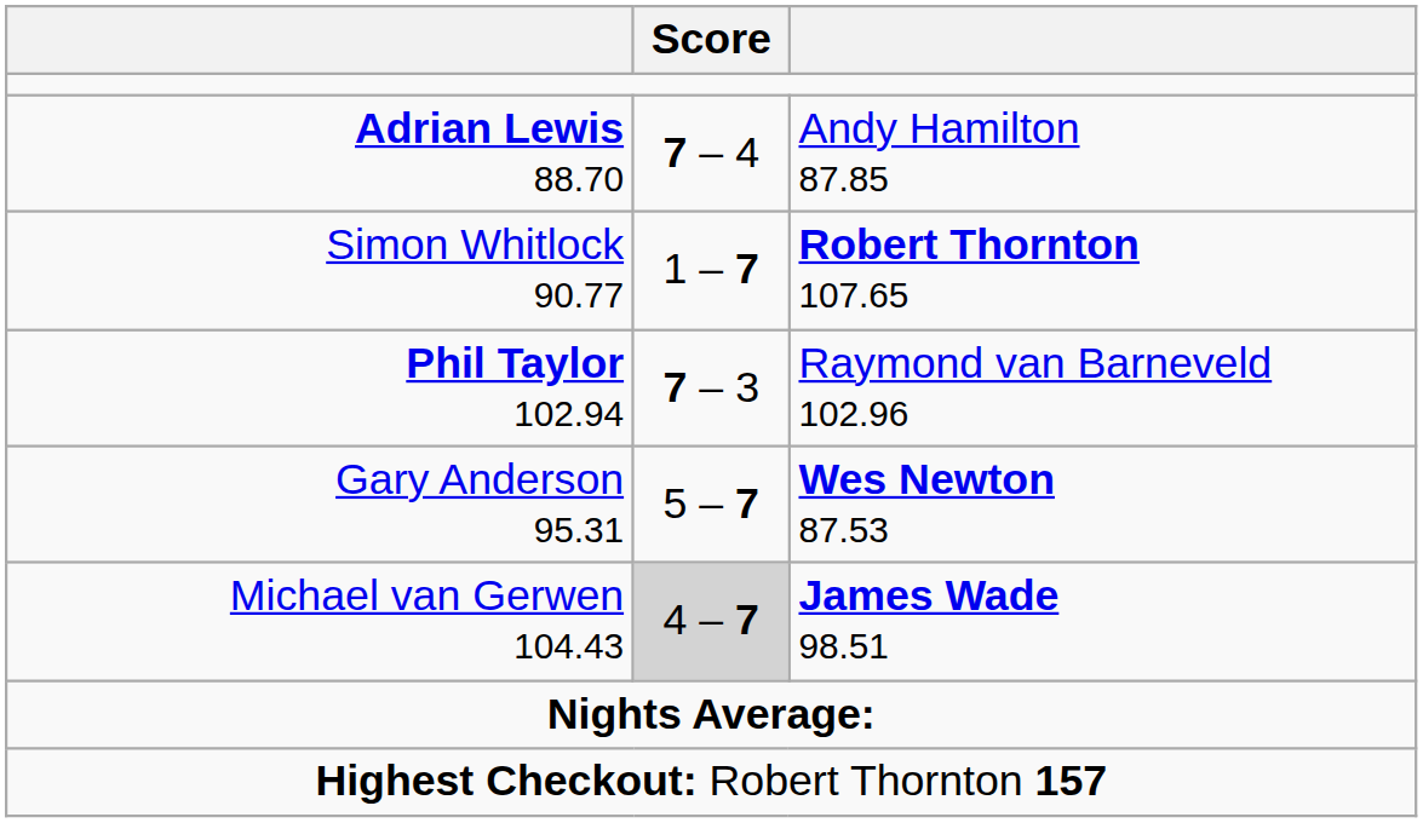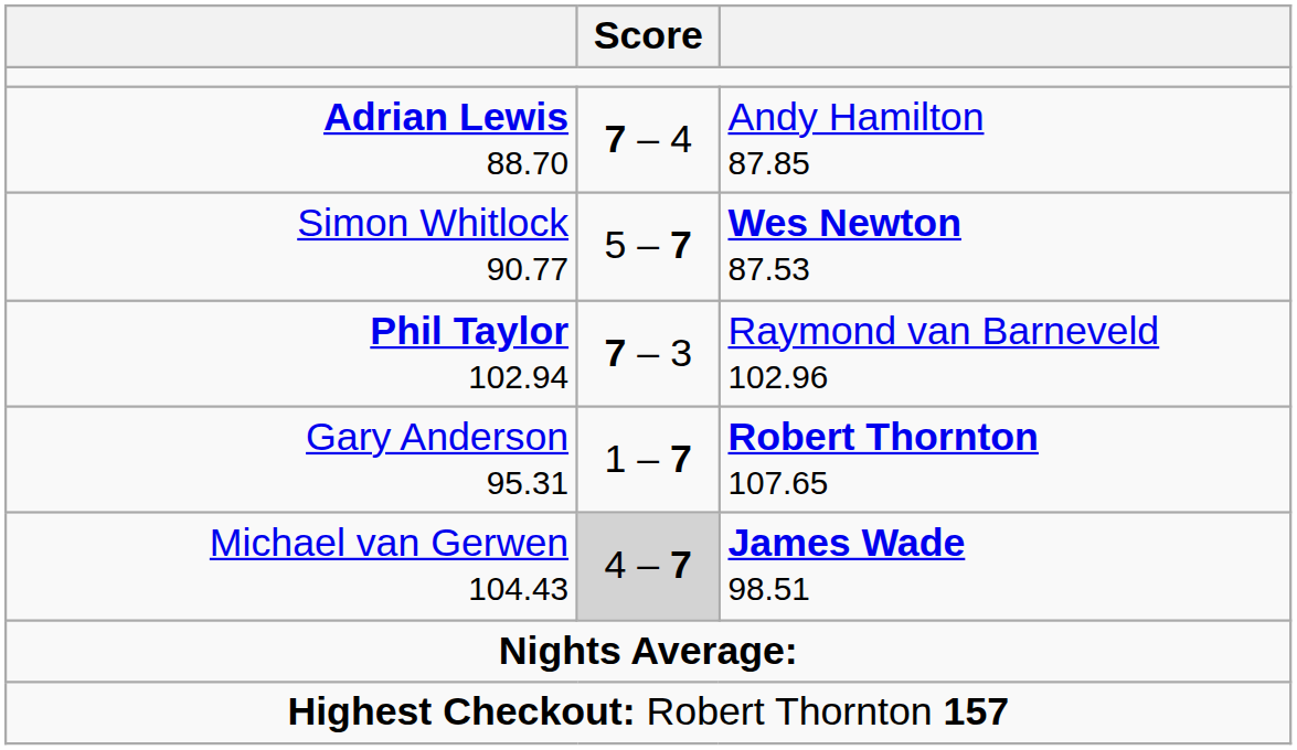Simon Whitlock 90.77 | Score: 1 – 7 -> 5 – 7
Simon Whitlock 90.77 | column 3: Robert Thornton 107.65 -> Wes Newton 87.53
Gary Anderson 95.31 | Score: 5 – 7 -> 1 – 7
Gary Anderson 95.31 | column 3: Wes Newton 87.53 -> Robert Thornton 107.65
